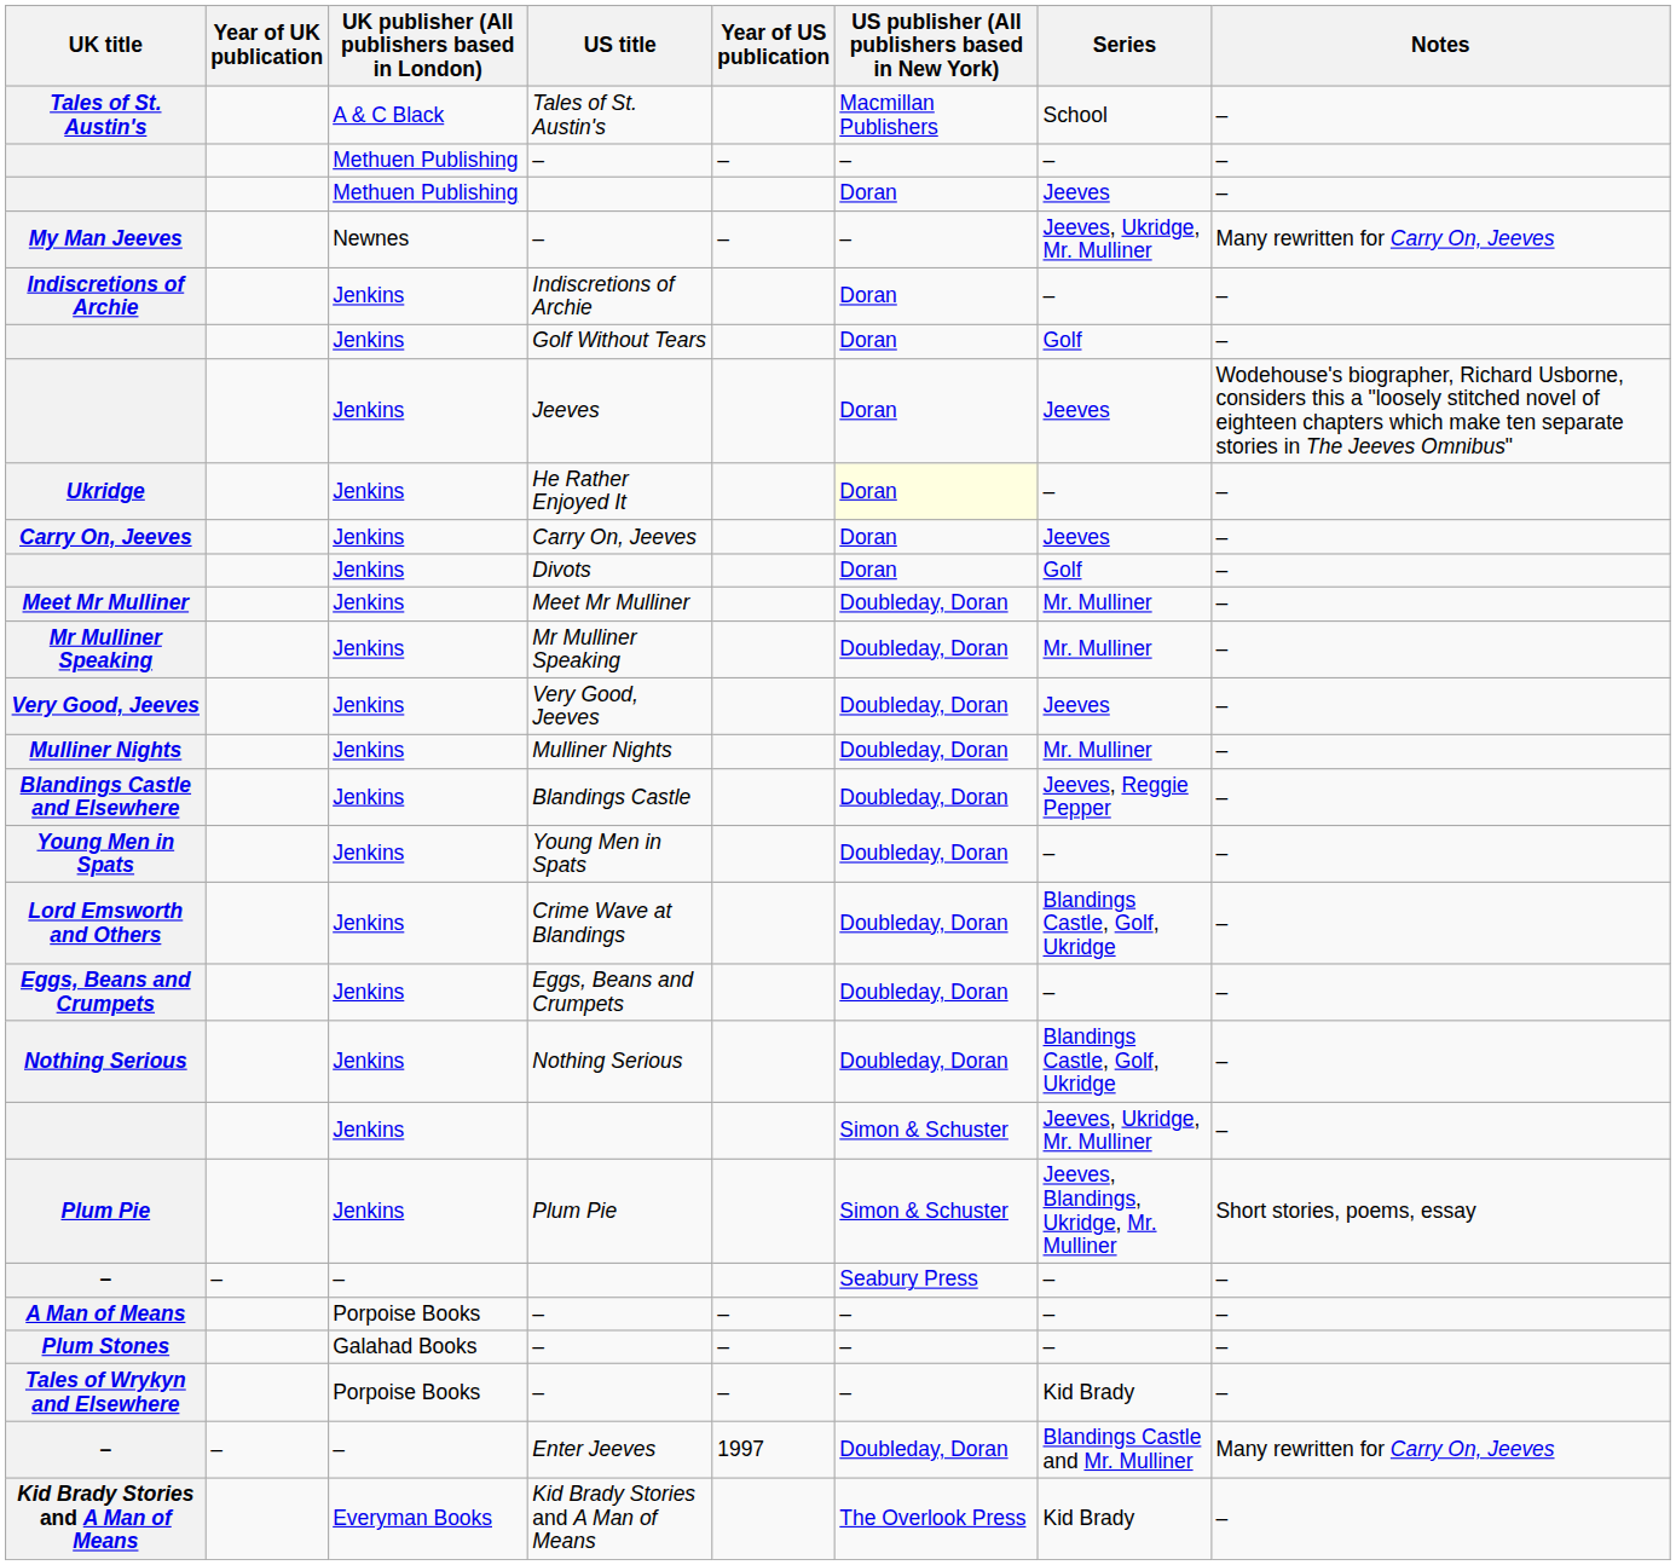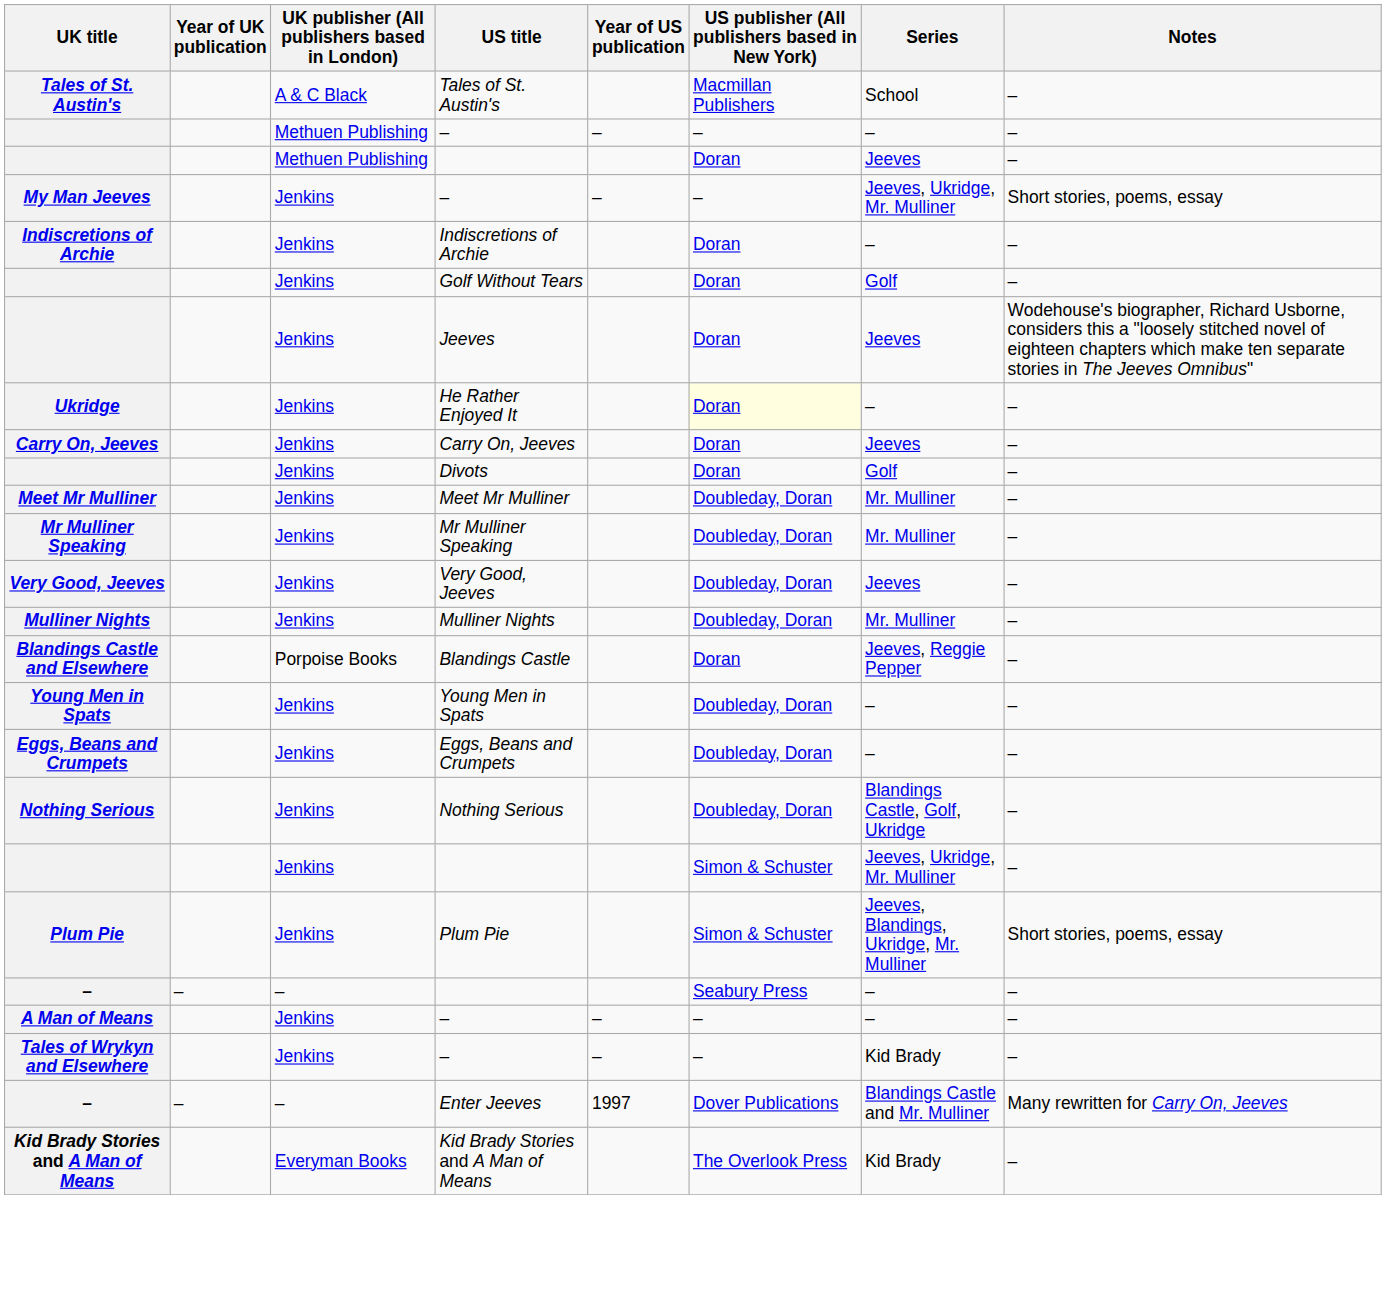My Man Jeeves | UK publisher (All publishers based in London): Newnes -> Jenkins
My Man Jeeves | Notes: Many rewritten for Carry On, Jeeves -> Short stories, poems, essay
Blandings Castle and Elsewhere | UK publisher (All publishers based in London): Jenkins -> Porpoise Books
Blandings Castle and Elsewhere | US publisher (All publishers based in New York): Doubleday, Doran -> Doran
- row: Lord Emsworth and Others | Jenkins | Crime Wave at Blandings | Doubleday, Doran | Blandings Castle, Golf, Ukridge | –
A Man of Means | UK publisher (All publishers based in London): Porpoise Books -> Jenkins
- row: Plum Stones | Galahad Books | – | – | – | – | –
Tales of Wrykyn and Elsewhere | UK publisher (All publishers based in London): Porpoise Books -> Jenkins
– / Enter Jeeves | US publisher (All publishers based in New York): Doubleday, Doran -> Dover Publications
